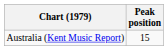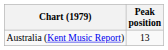Australia (Kent Music Report) | Peak position: 15 -> 13
